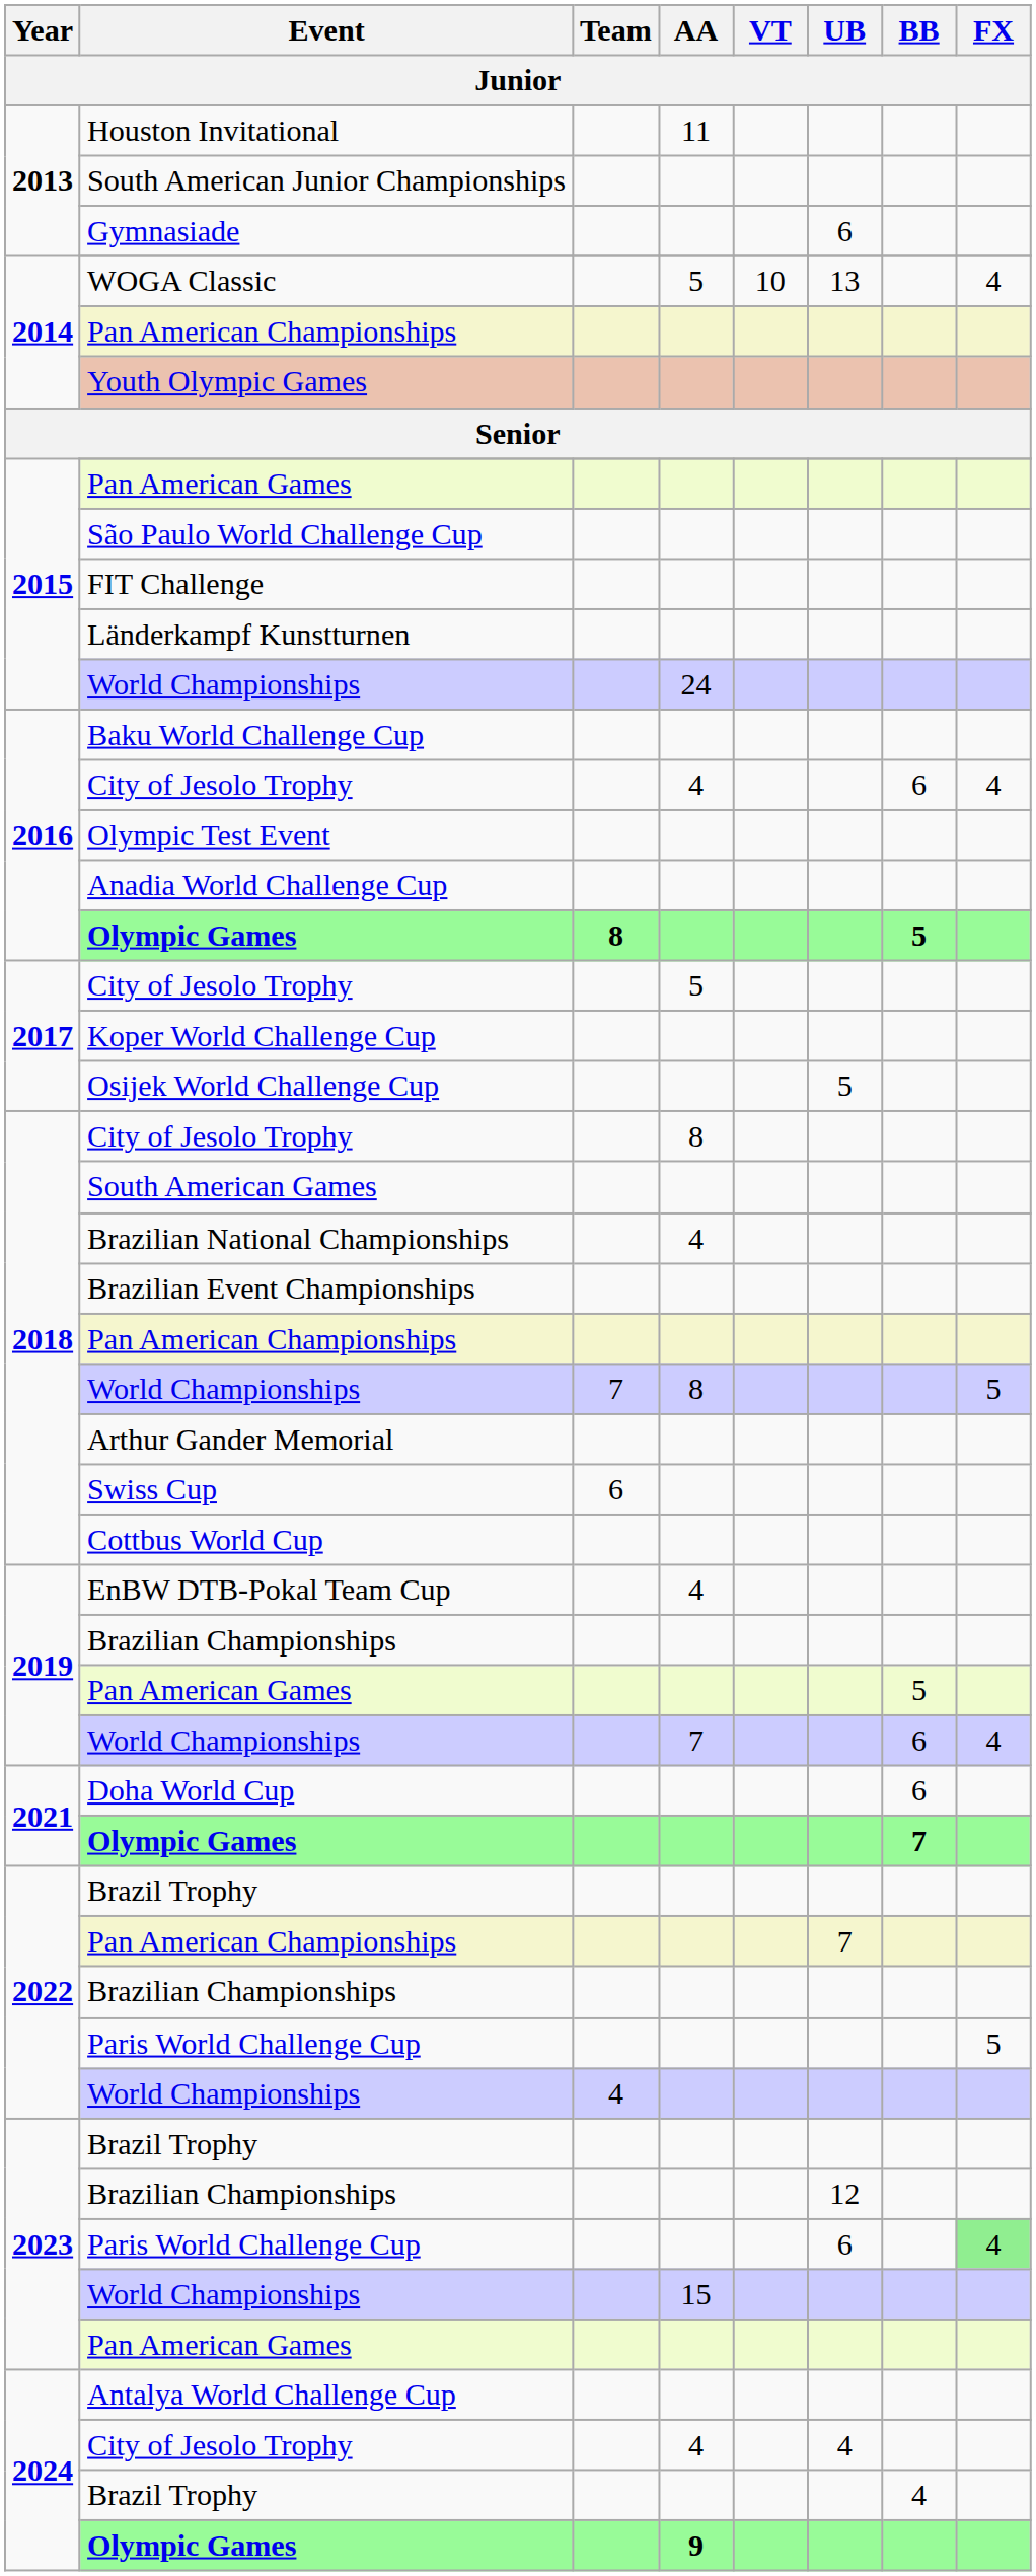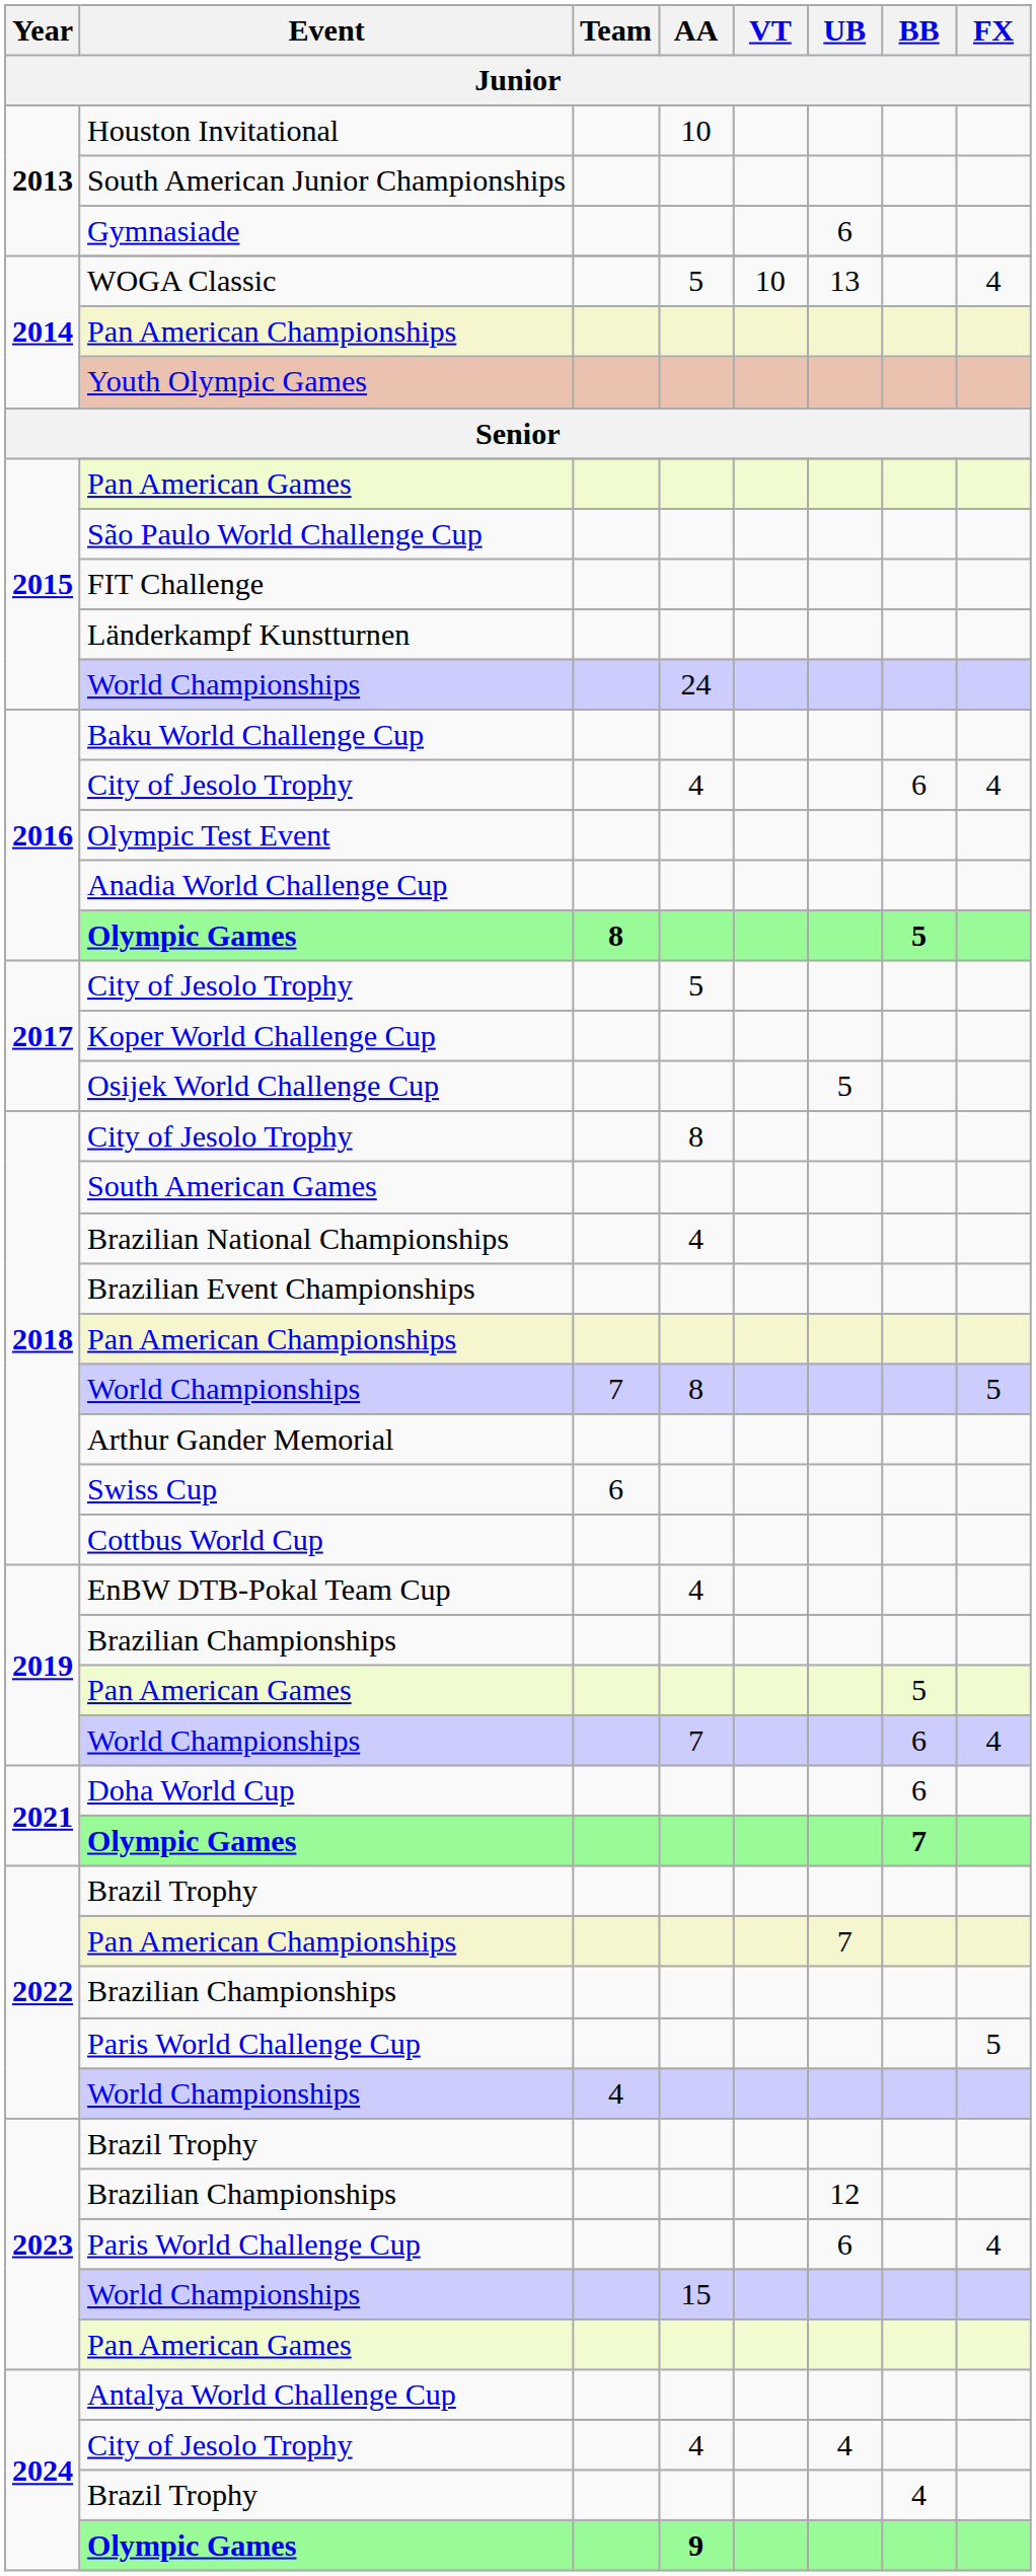Houston Invitational | AA: 11 -> 10
2023 / Paris World Challenge Cup | FX: lightgreen background -> no background
